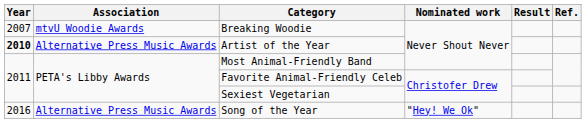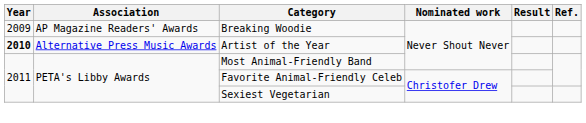Breaking Woodie | Year: 2007 -> 2009
Breaking Woodie | Association: mtvU Woodie Awards -> AP Magazine Readers' Awards
- row: 2016 | Alternative Press Music Awards | Song of the Year | "Hey! We Ok"
